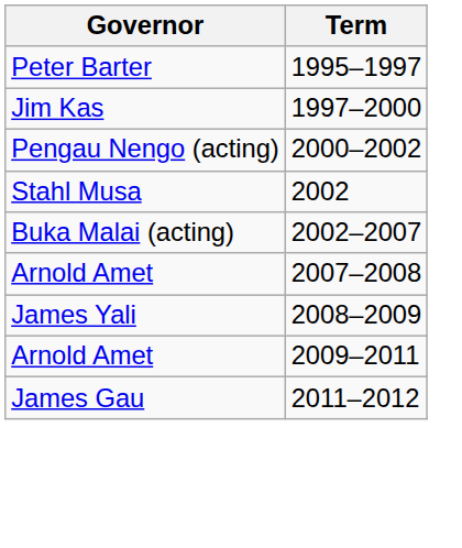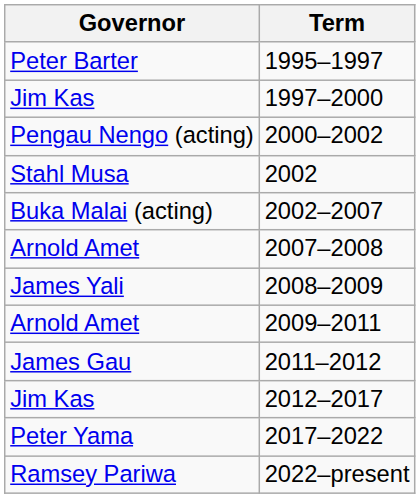+ row: Jim Kas | 2012–2017
+ row: Peter Yama | 2017–2022
+ row: Ramsey Pariwa | 2022–present
